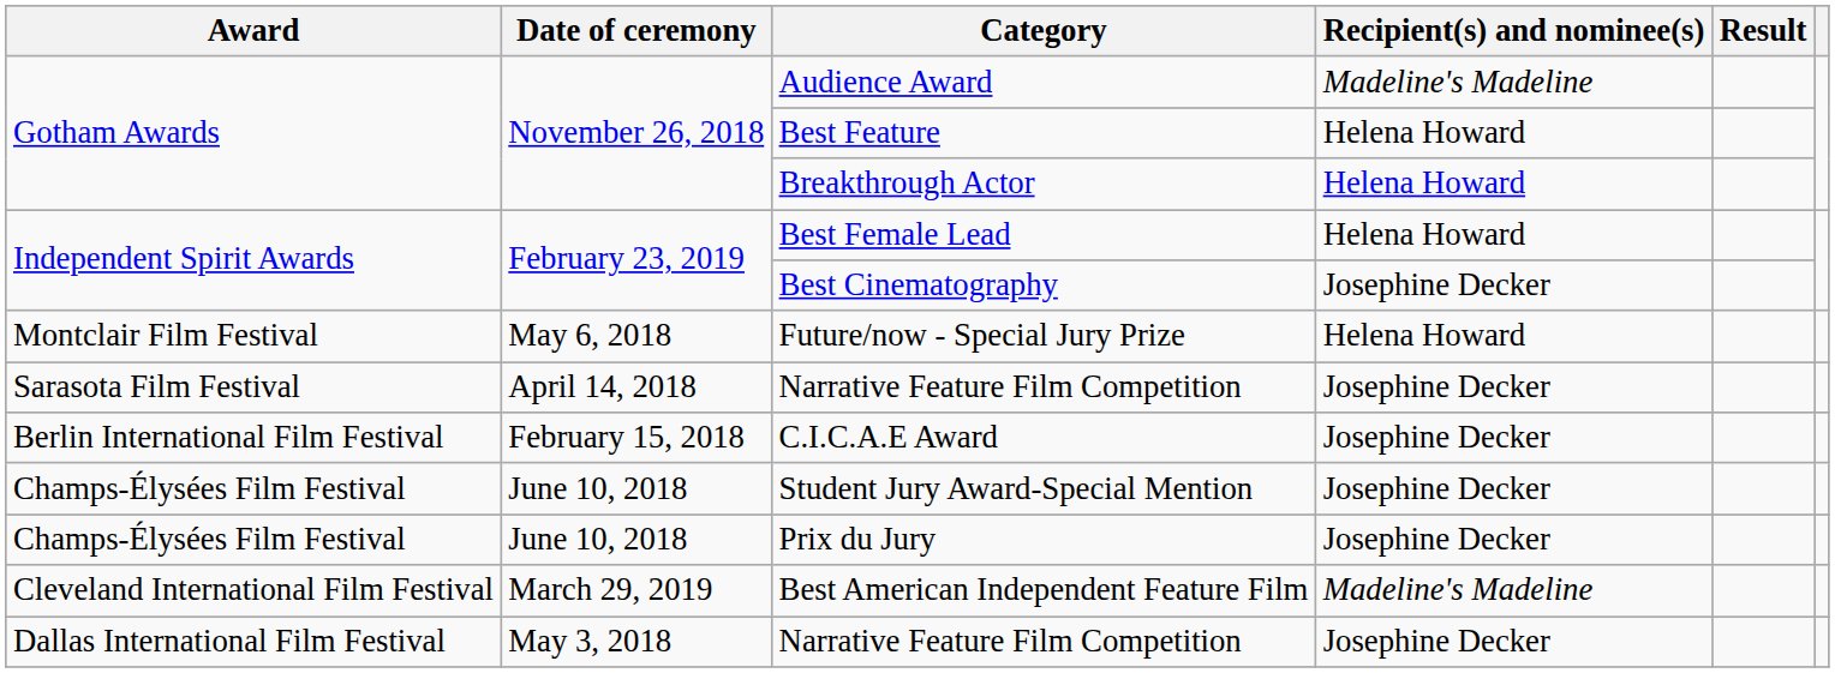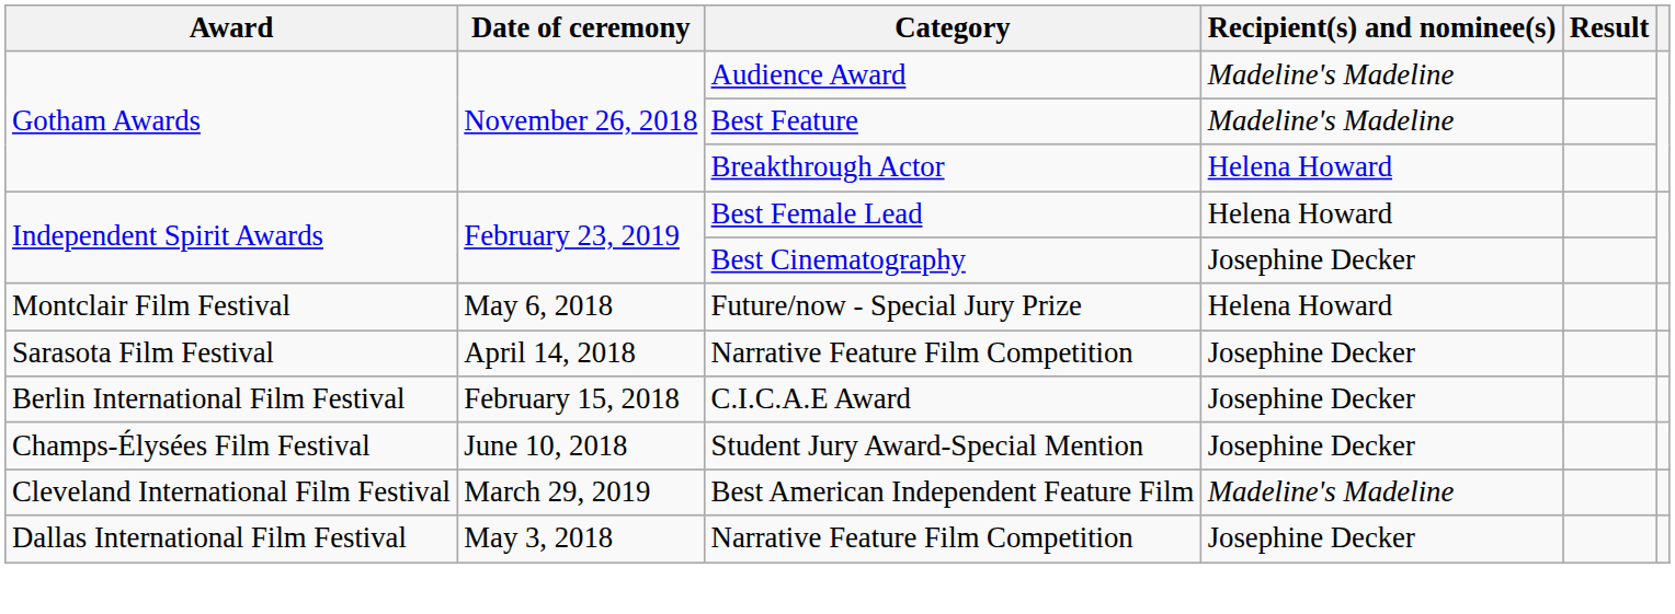Best Feature | Recipient(s) and nominee(s): Helena Howard -> Madeline's Madeline
- row: Champs-Élysées Film Festival | June 10, 2018 | Prix du Jury | Josephine Decker
